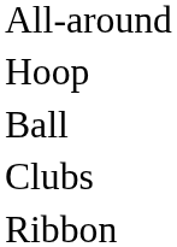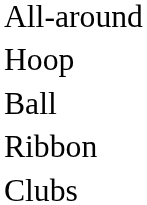rows swapped: Clubs <-> Ribbon
